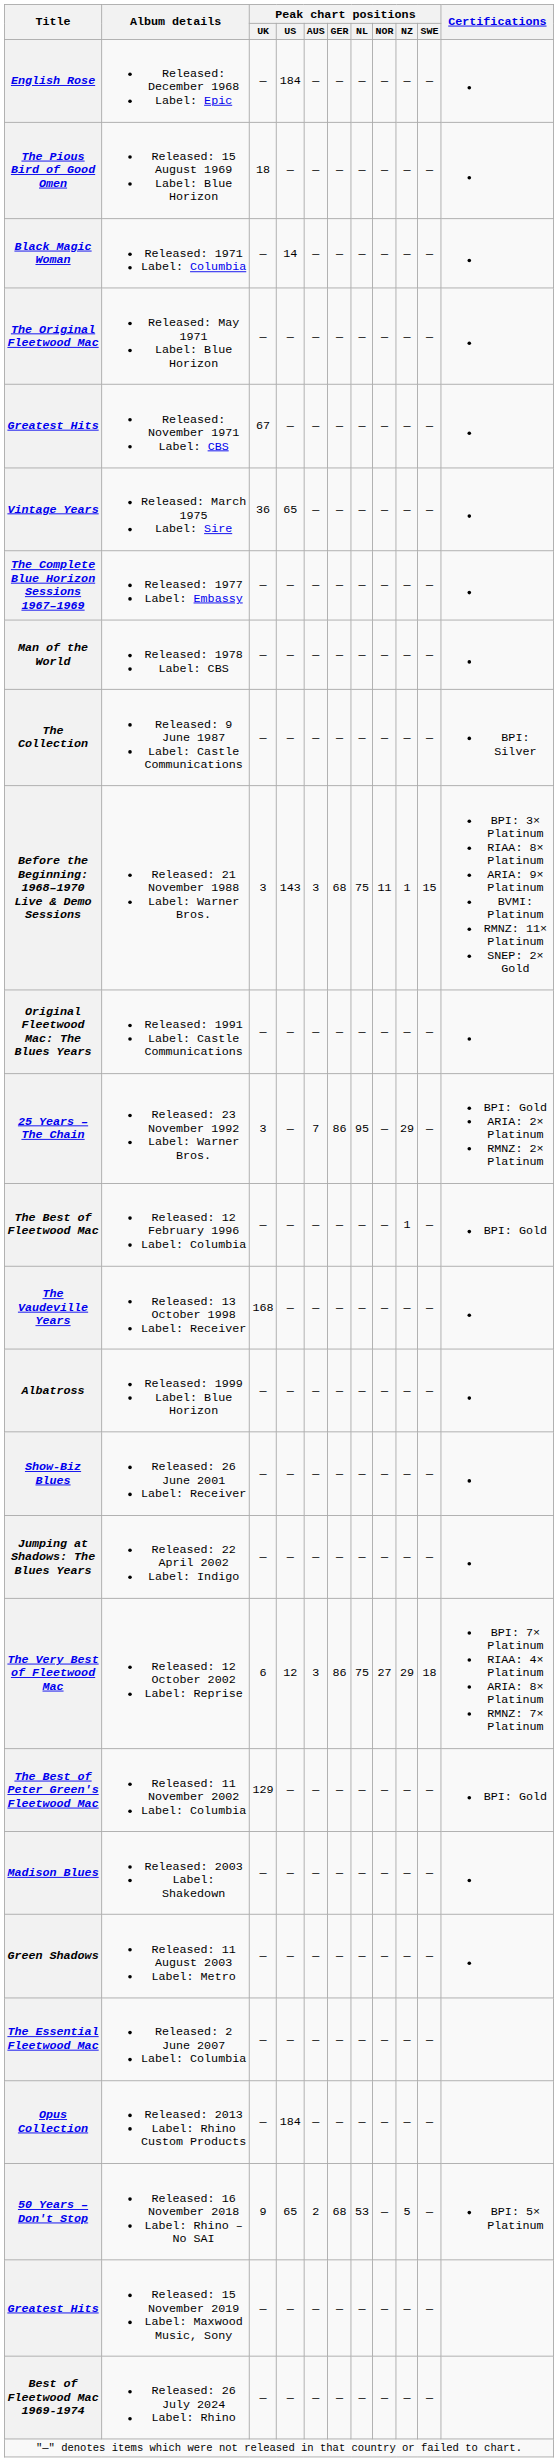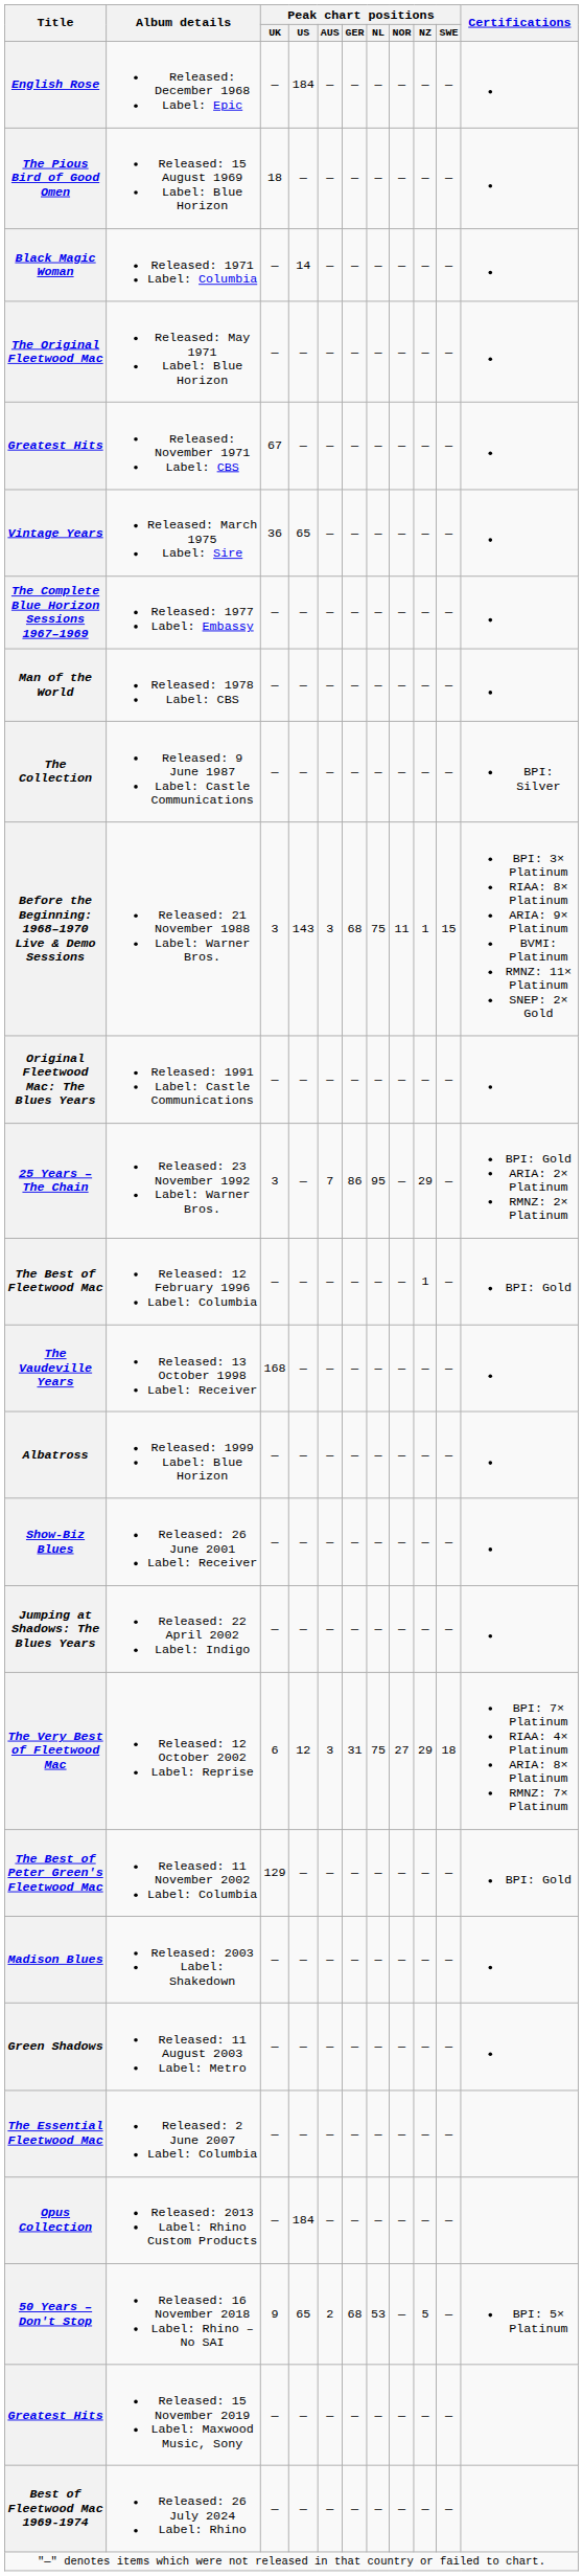Released: 12 October 2002 Label: Reprise | Peak chart positions / GER: 86 -> 31
